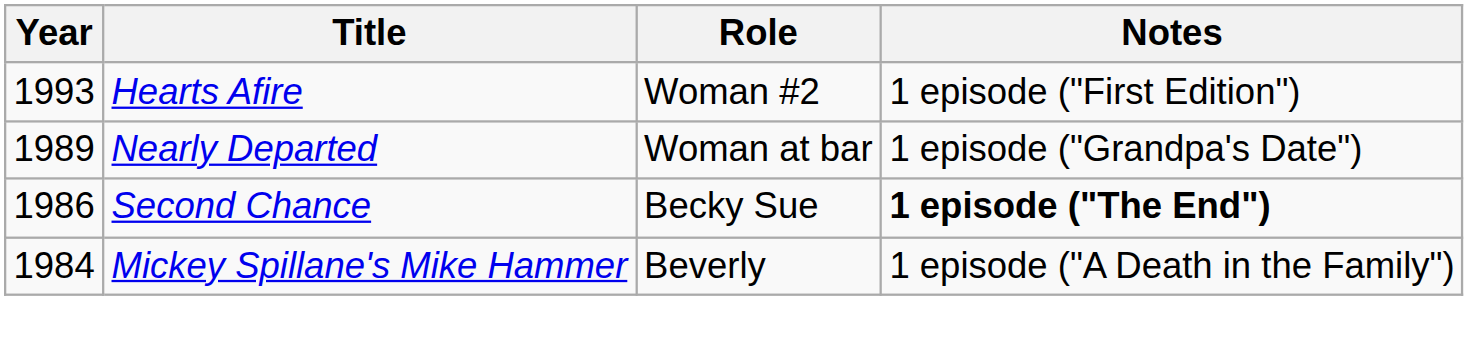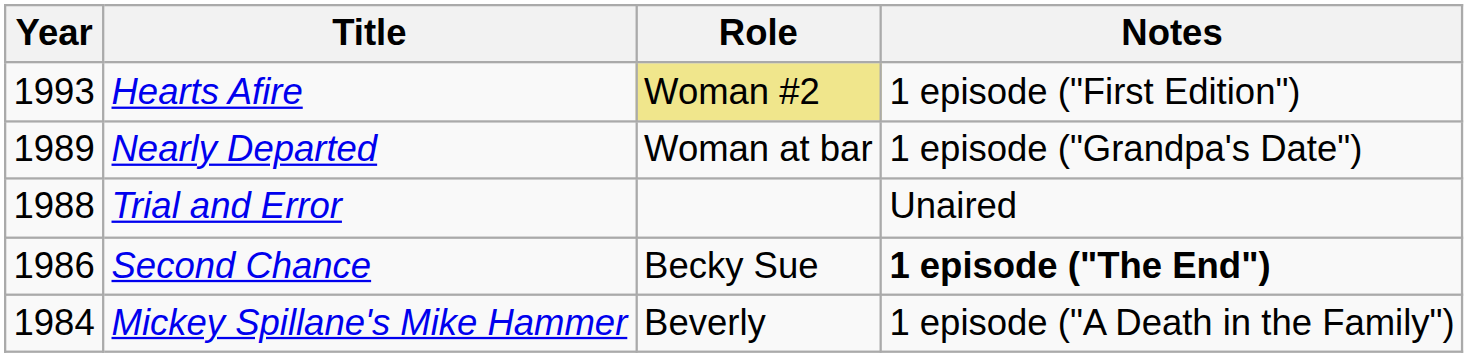Hearts Afire | Role: no background -> khaki background
+ row: 1988 | Trial and Error | Unaired
